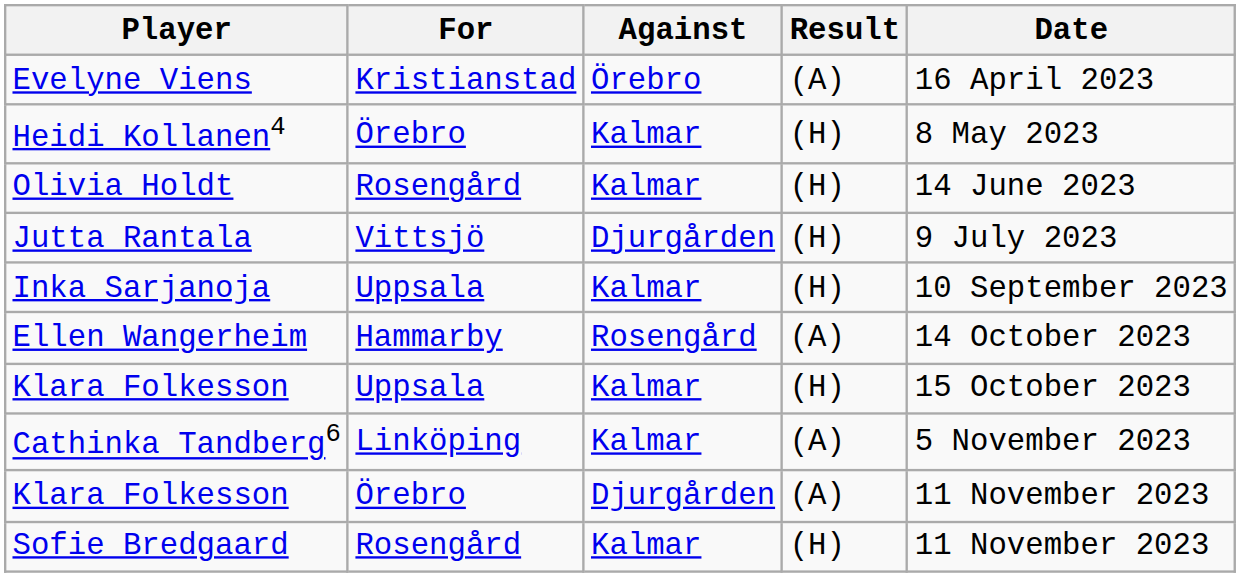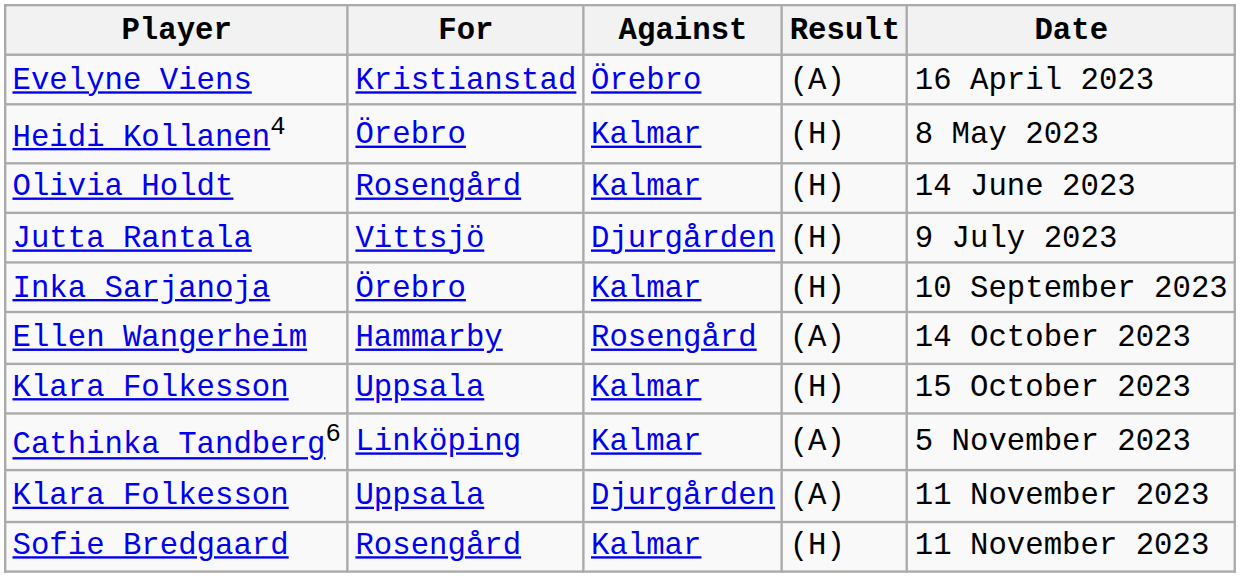Inka Sarjanoja | For: Uppsala -> Örebro
Klara Folkesson / Djurgården | For: Örebro -> Uppsala
